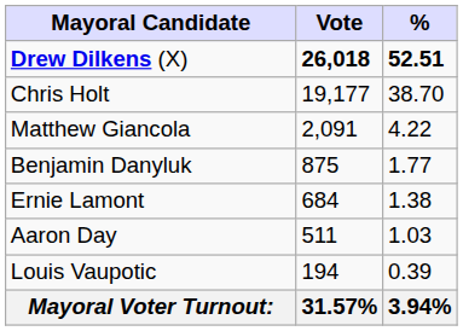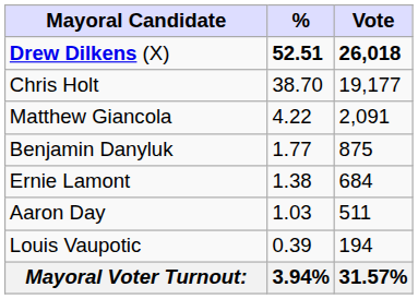columns swapped: Vote <-> %
